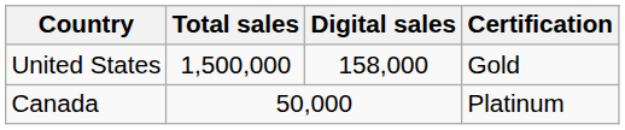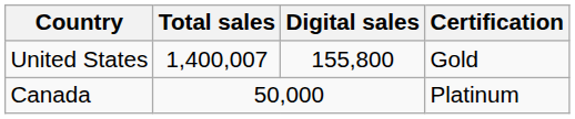United States | Total sales: 1,500,000 -> 1,400,007
United States | Digital sales: 158,000 -> 155,800
